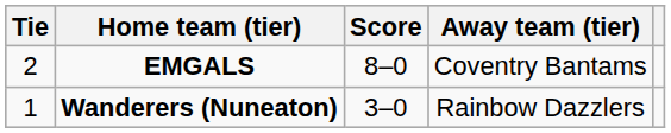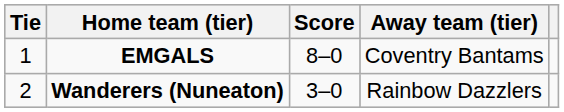EMGALS | Tie: 2 -> 1
Wanderers (Nuneaton) | Tie: 1 -> 2
